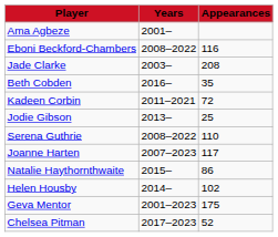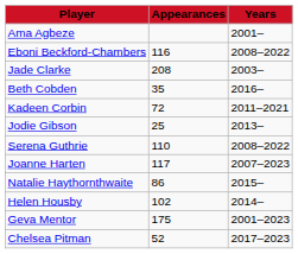columns swapped: Appearances <-> Years
